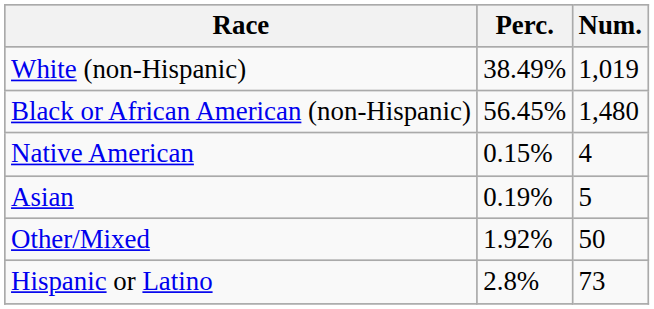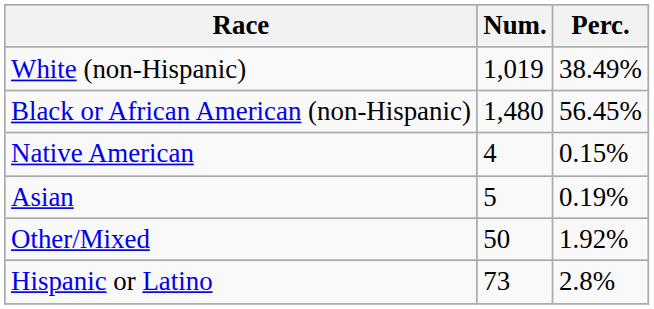columns swapped: Num. <-> Perc.
